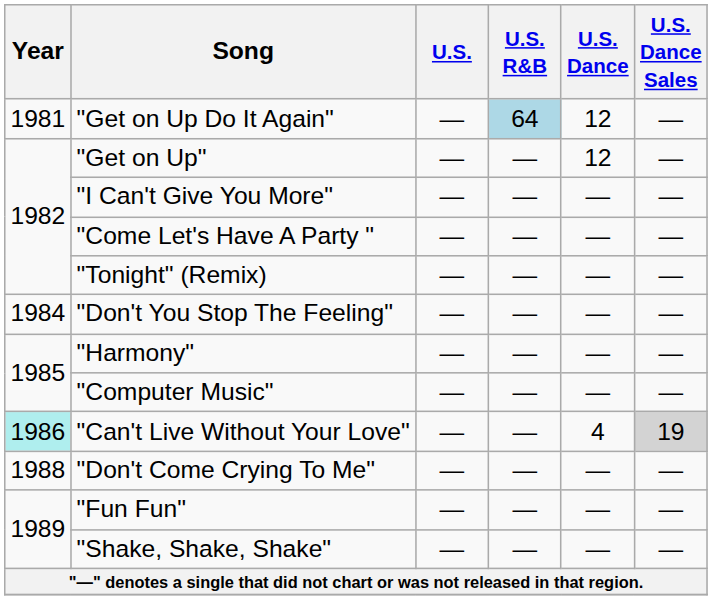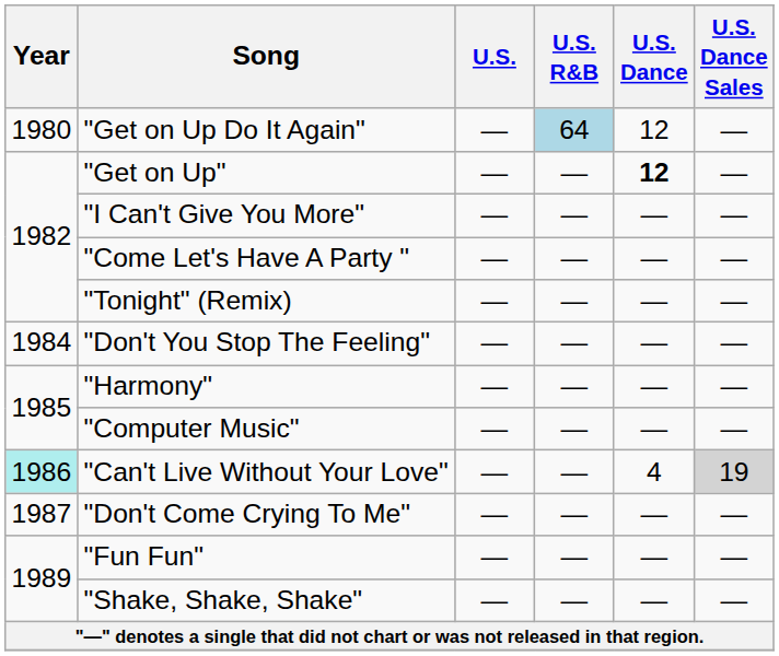"Get on Up Do It Again" | Year: 1981 -> 1980
"Get on Up" | U.S. Dance: normal -> bold
"Don't Come Crying To Me" | Year: 1988 -> 1987
